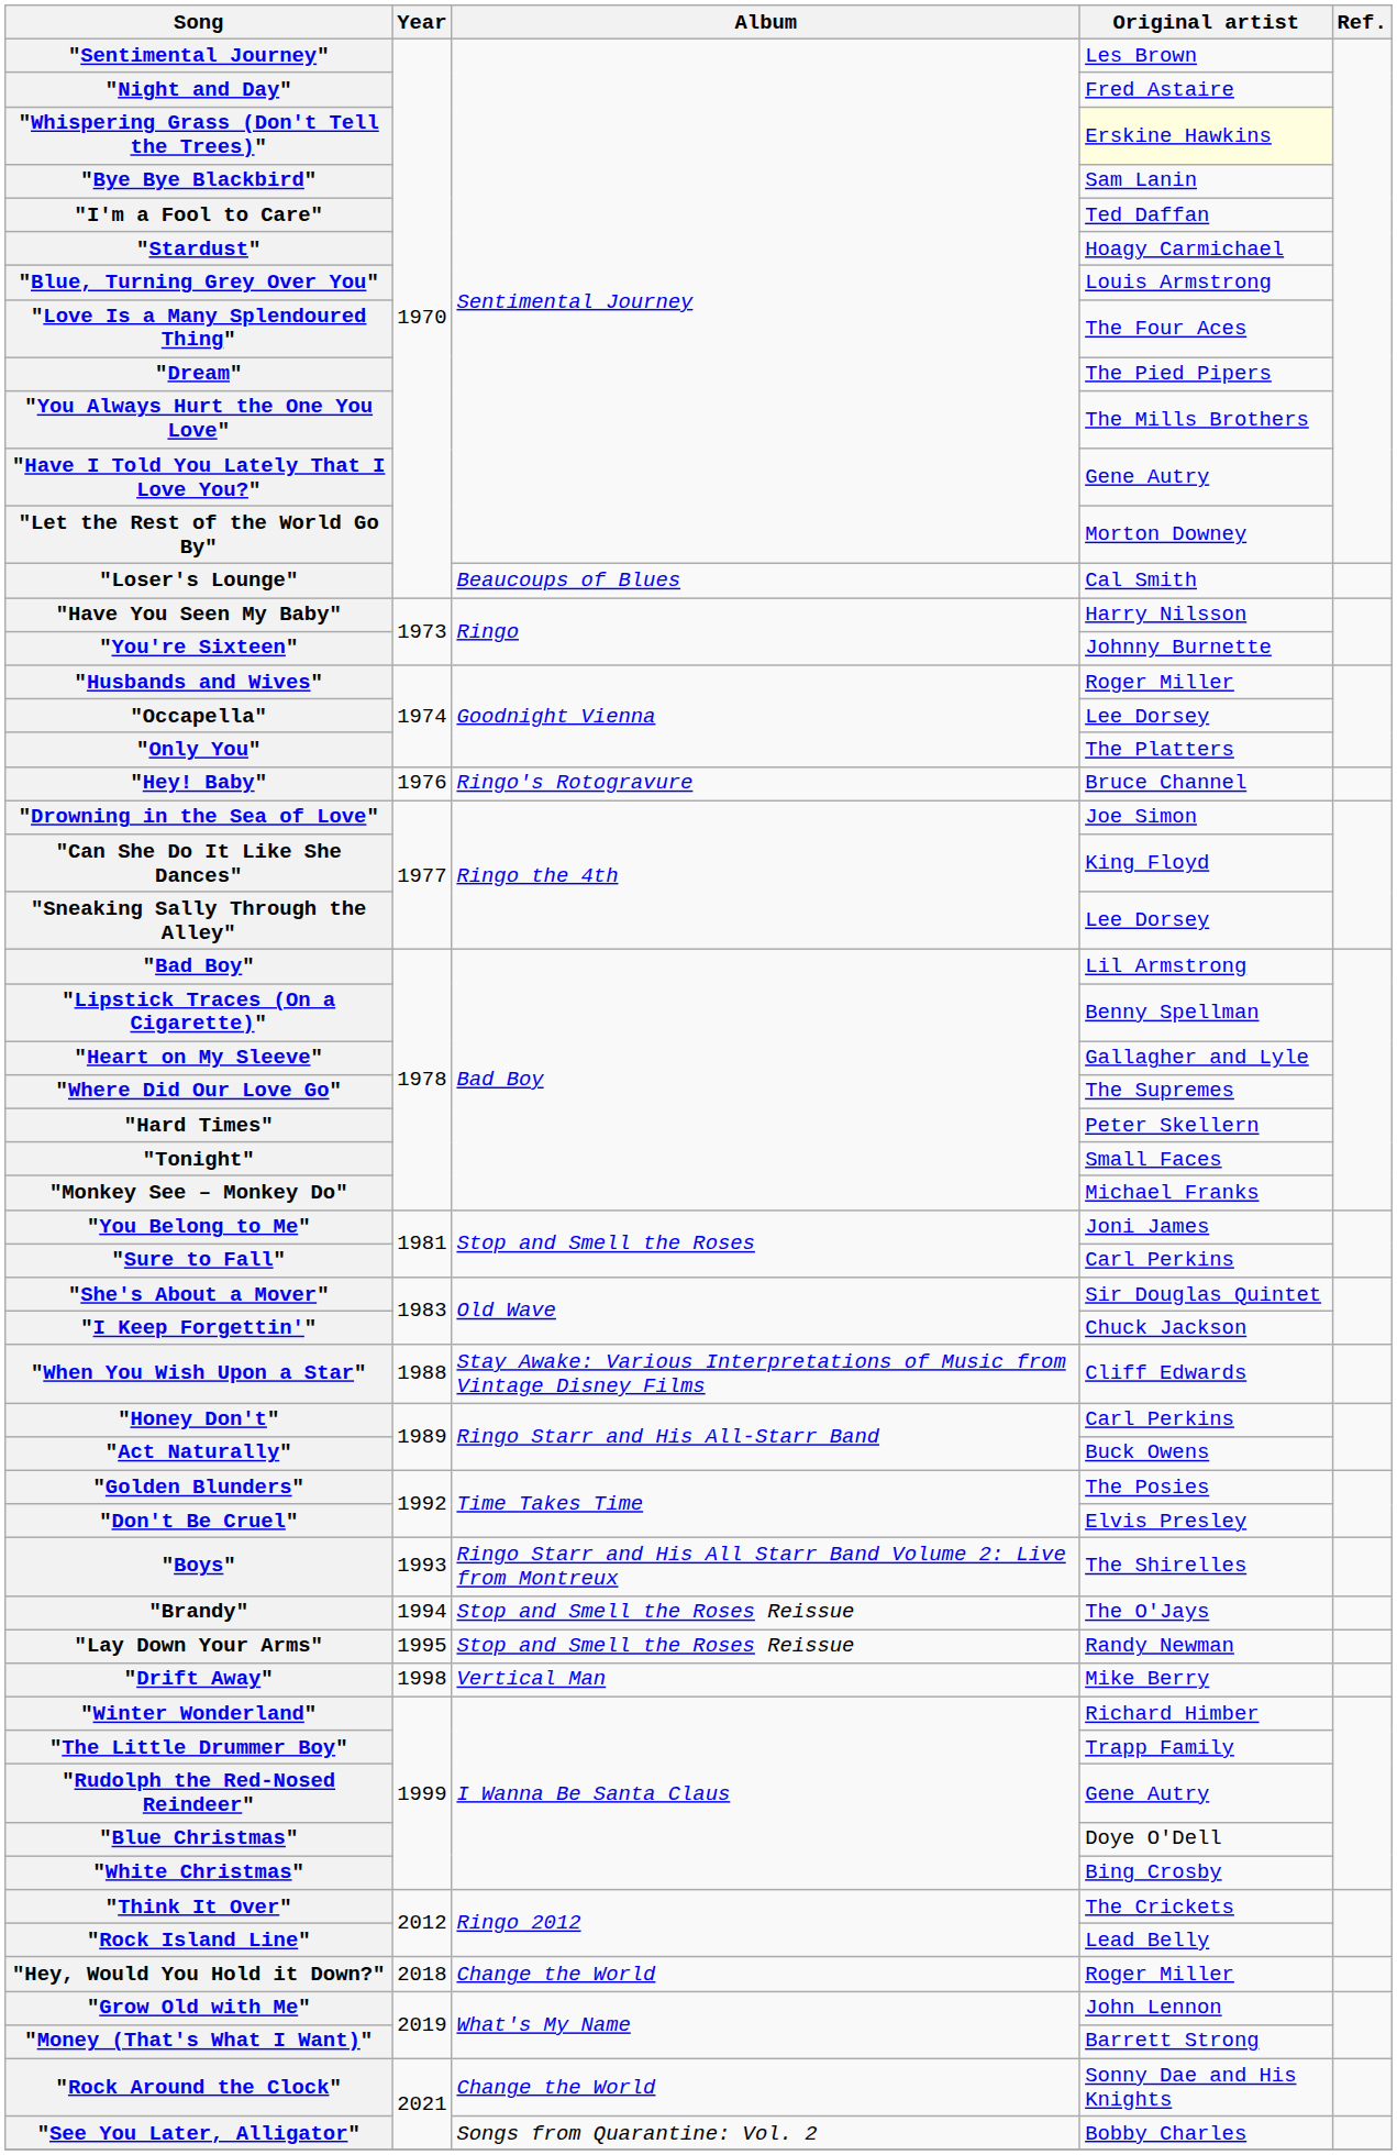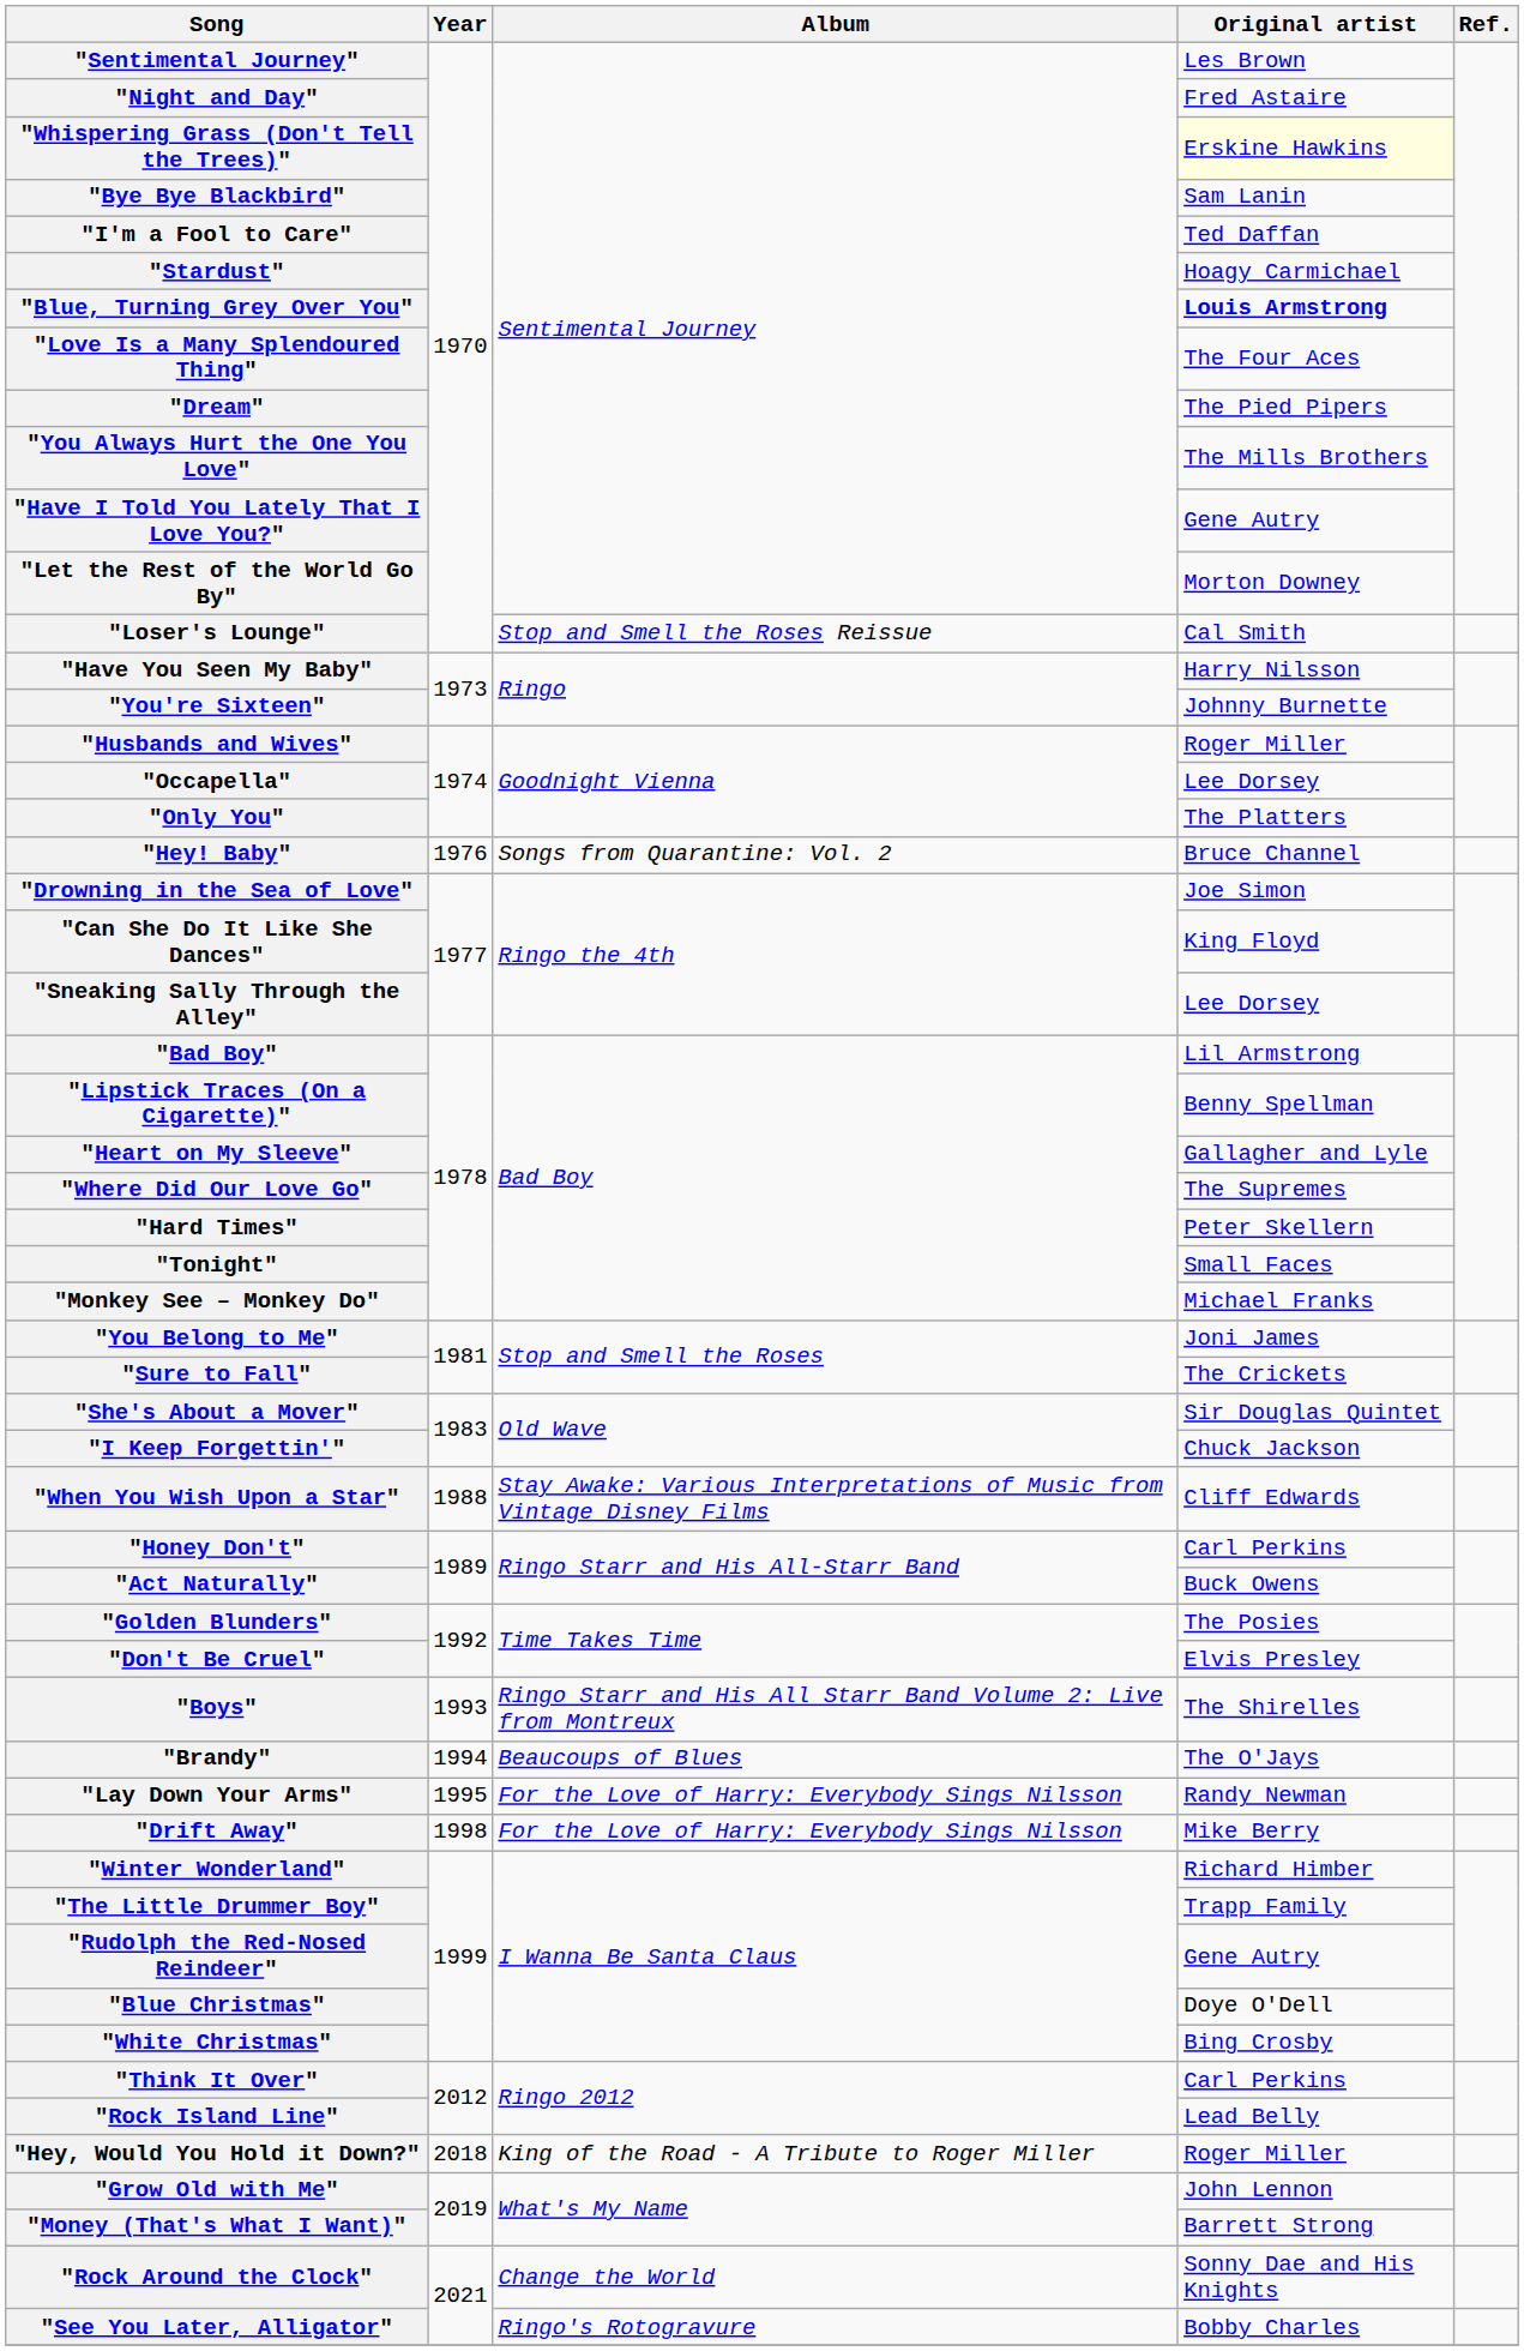"Blue, Turning Grey Over You" | Original artist: normal -> bold
"Loser's Lounge" | Album: Beaucoups of Blues -> Stop and Smell the Roses Reissue
"Hey! Baby" | Album: Ringo's Rotogravure -> Songs from Quarantine: Vol. 2
"Sure to Fall" | Original artist: Carl Perkins -> The Crickets
"Brandy" | Album: Stop and Smell the Roses Reissue -> Beaucoups of Blues
"Lay Down Your Arms" | Album: Stop and Smell the Roses Reissue -> For the Love of Harry: Everybody Sings Nilsson
"Drift Away" | Album: Vertical Man -> For the Love of Harry: Everybody Sings Nilsson
"Think It Over" | Original artist: The Crickets -> Carl Perkins
"Hey, Would You Hold it Down?" | Album: Change the World -> King of the Road - A Tribute to Roger Miller
"See You Later, Alligator" | Album: Songs from Quarantine: Vol. 2 -> Ringo's Rotogravure
